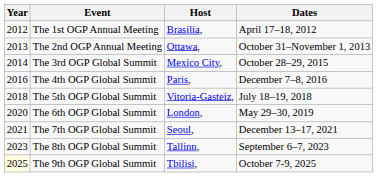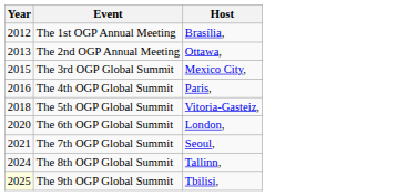- column: Dates | April 17–18, 2012 | October 31–November 1, 2013 | October 28–29, 2015 | December 7–8, 2016 | July 18–19, 2018 | May 29–30, 2019 | December 13–17, 2021 | September 6–7, 2023 | October 7-9, 2025
The 3rd OGP Global Summit | Year: 2014 -> 2015
The 8th OGP Global Summit | Year: 2023 -> 2024
